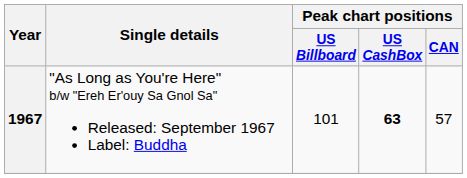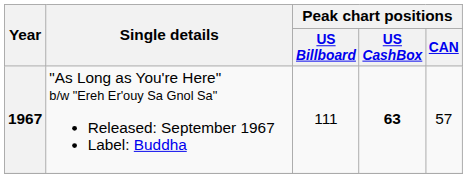1967 | Peak chart positions / US Billboard: 101 -> 111
